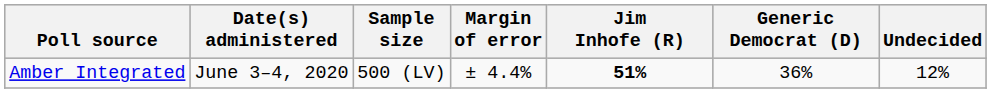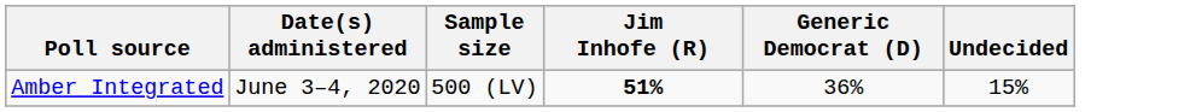- column: Margin of error | ± 4.4%
Amber Integrated | Undecided: 12% -> 15%
